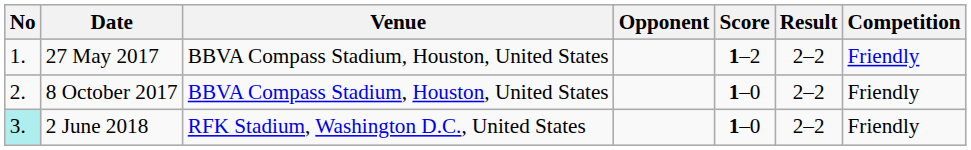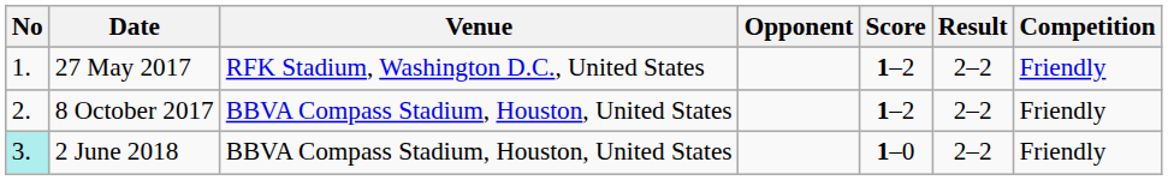27 May 2017 | Venue: BBVA Compass Stadium, Houston, United States -> RFK Stadium, Washington D.C., United States
8 October 2017 | Score: 1–0 -> 1–2
2 June 2018 | Venue: RFK Stadium, Washington D.C., United States -> BBVA Compass Stadium, Houston, United States
